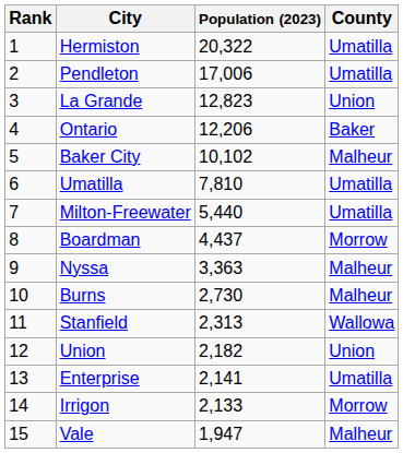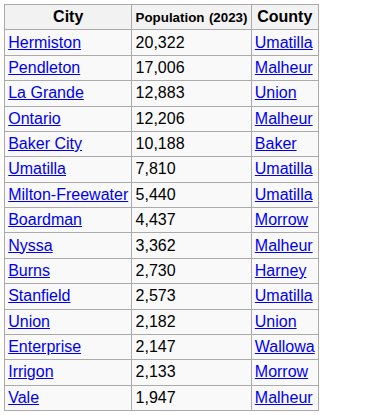- column: Rank | 1 | 2 | 3 | 4 | 5 | 6 | 7 | 8 | 9 | 10 | 11 | 12 | 13 | 14 | 15
Pendleton | County: Umatilla -> Malheur
La Grande | Population (2023): 12,823 -> 12,883
Ontario | County: Baker -> Malheur
Baker City | Population (2023): 10,102 -> 10,188
Baker City | County: Malheur -> Baker
Nyssa | Population (2023): 3,363 -> 3,362
Burns | County: Malheur -> Harney
Stanfield | Population (2023): 2,313 -> 2,573
Stanfield | County: Wallowa -> Umatilla
Enterprise | Population (2023): 2,141 -> 2,147
Enterprise | County: Umatilla -> Wallowa
